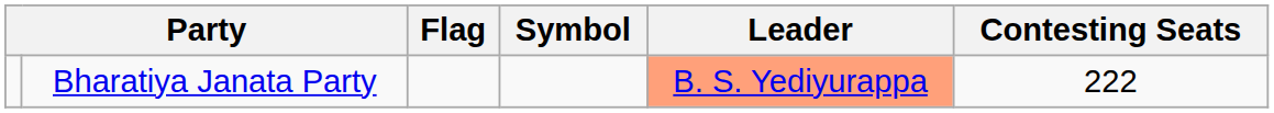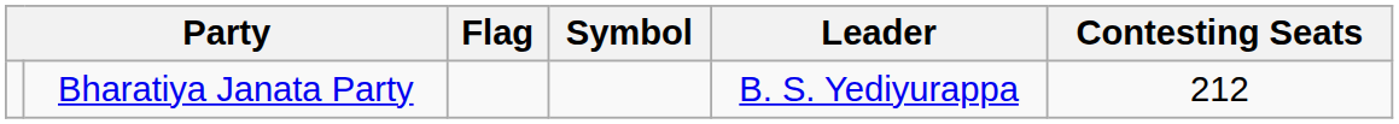Bharatiya Janata Party | Leader: lightsalmon background -> no background
Bharatiya Janata Party | Contesting Seats: 222 -> 212
